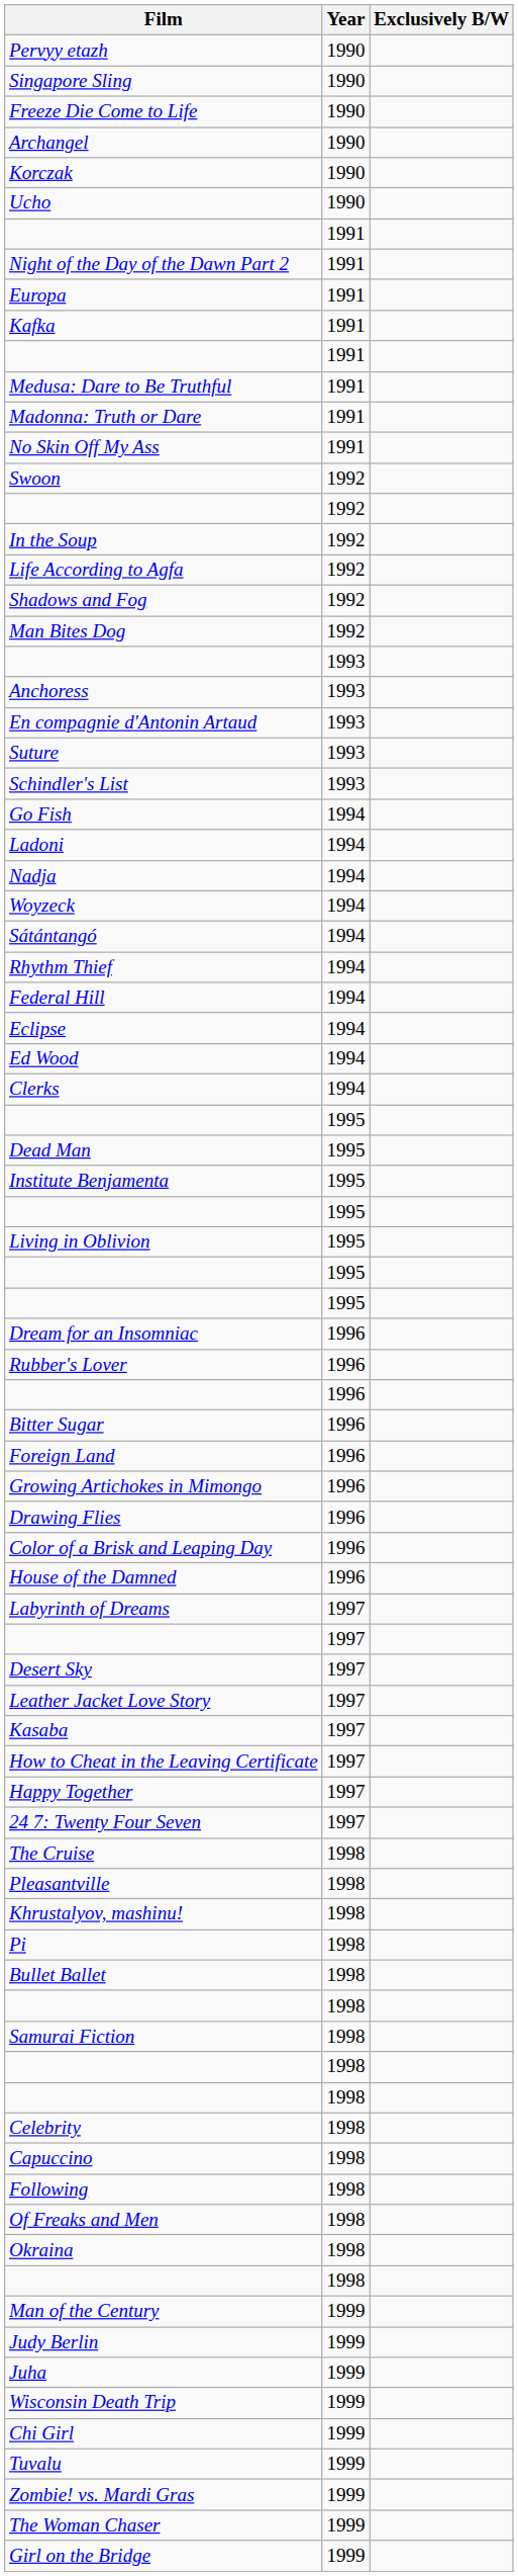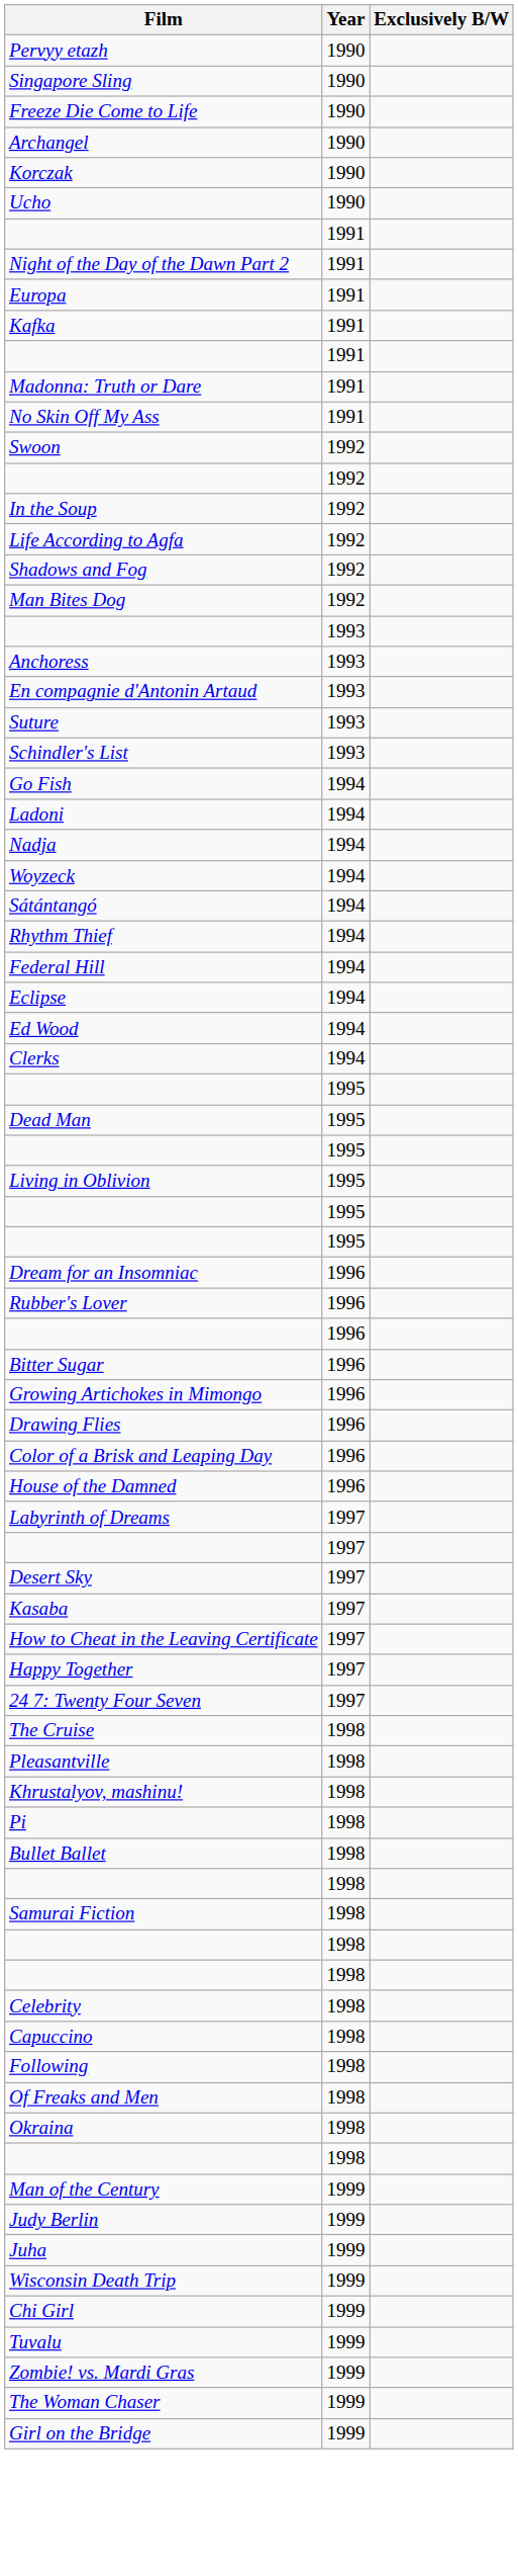- row: Medusa: Dare to Be Truthful | 1991
- row: Institute Benjamenta | 1995
- row: Foreign Land | 1996
- row: Leather Jacket Love Story | 1997
